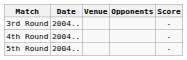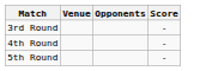- column: Date | 2004.. | 2004.. | 2004..
